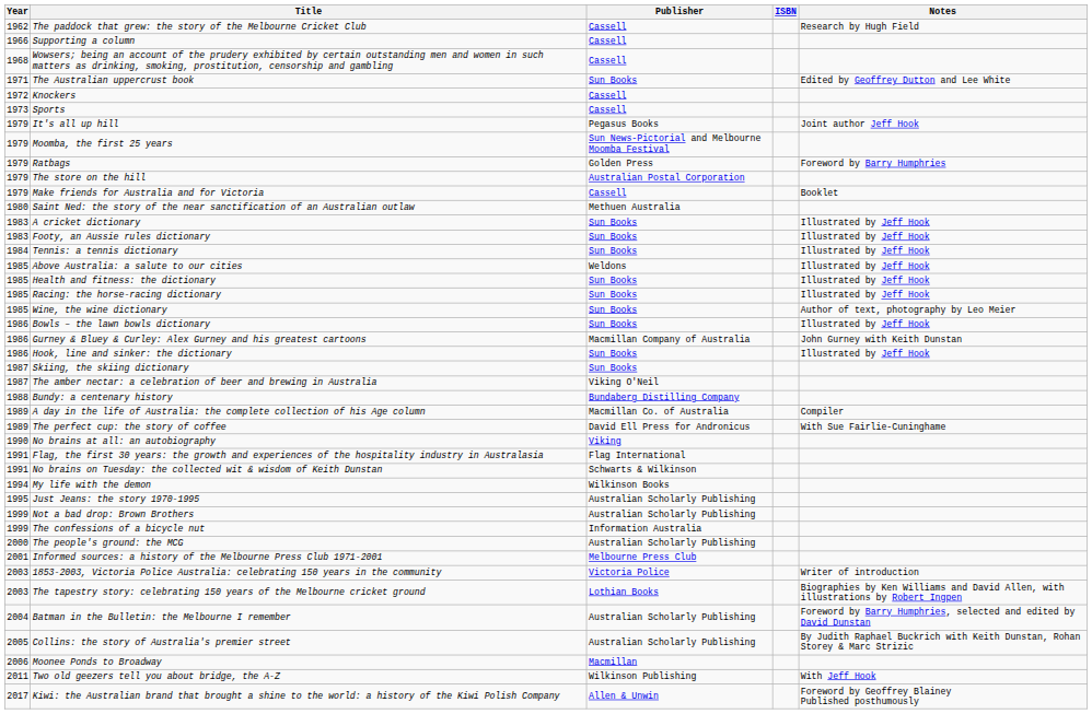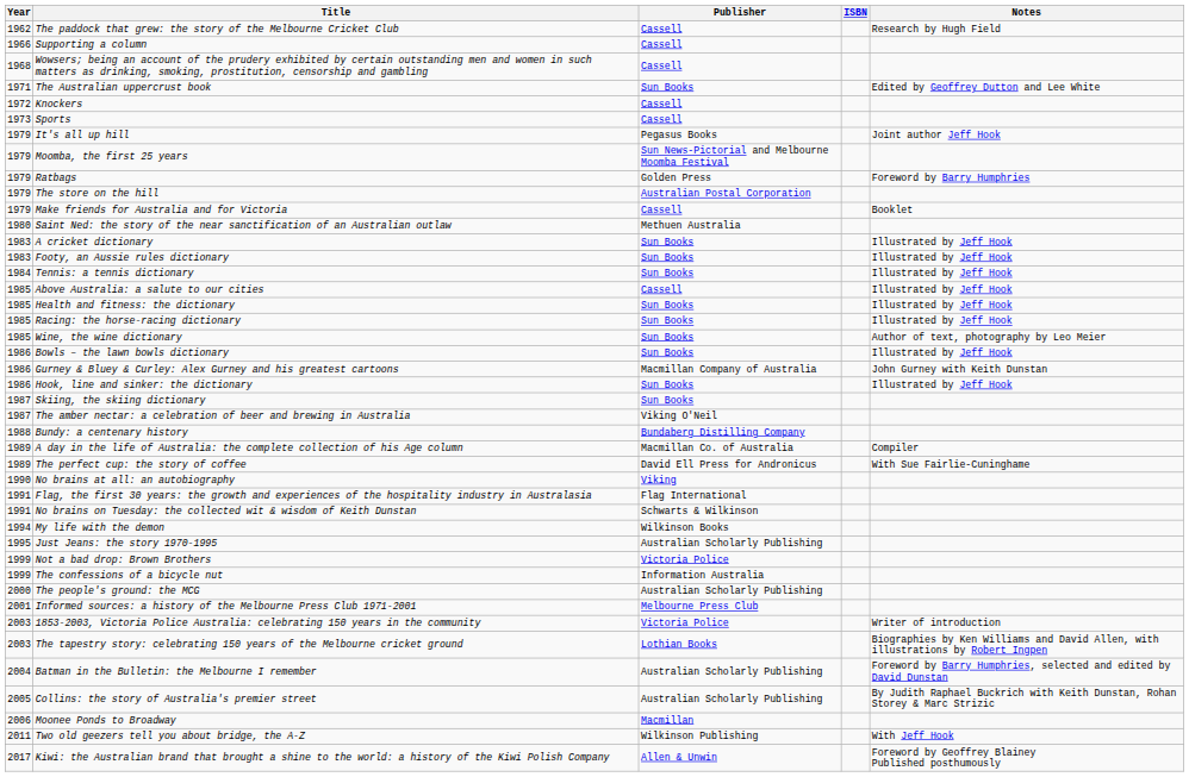Above Australia: a salute to our cities | Publisher: Weldons -> Cassell
Not a bad drop: Brown Brothers | Publisher: Australian Scholarly Publishing -> Victoria Police
